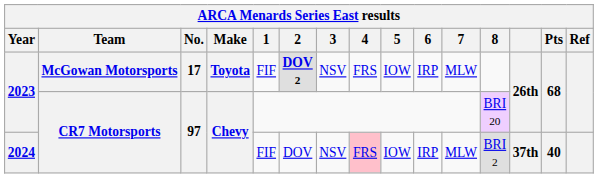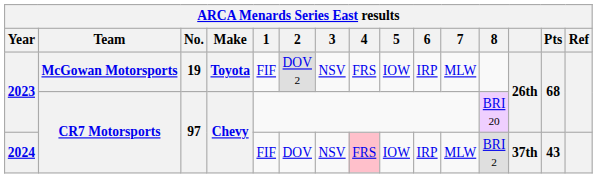2023 / McGowan Motorsports | No.: 17 -> 19
2023 / McGowan Motorsports | 2: bold -> normal
2024 | Pts: 40 -> 43
